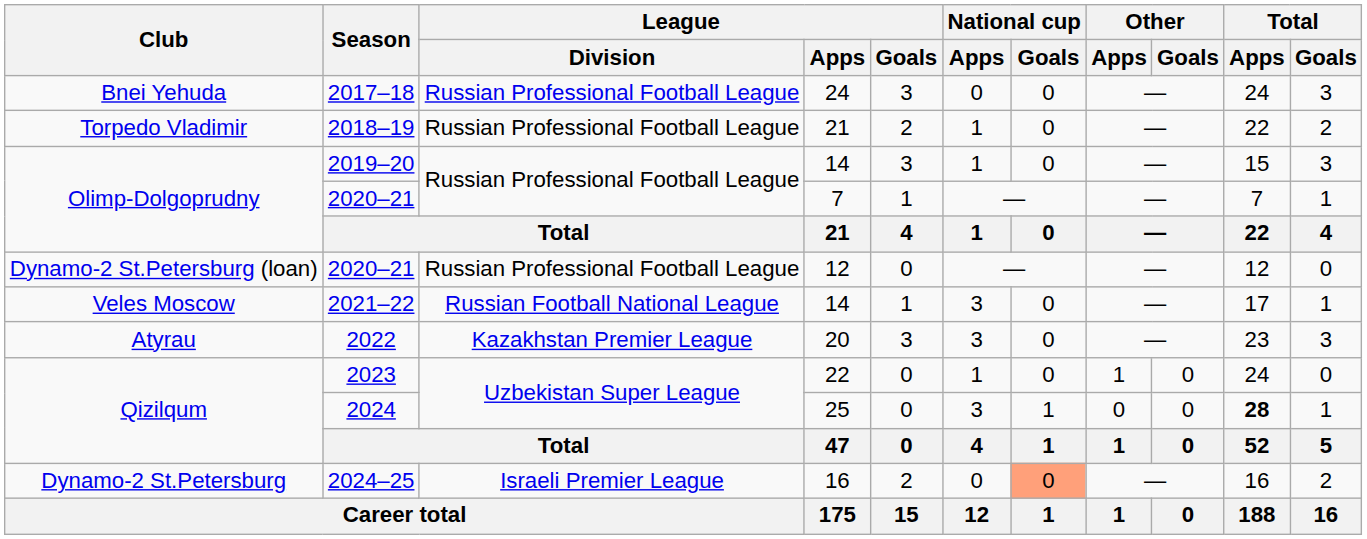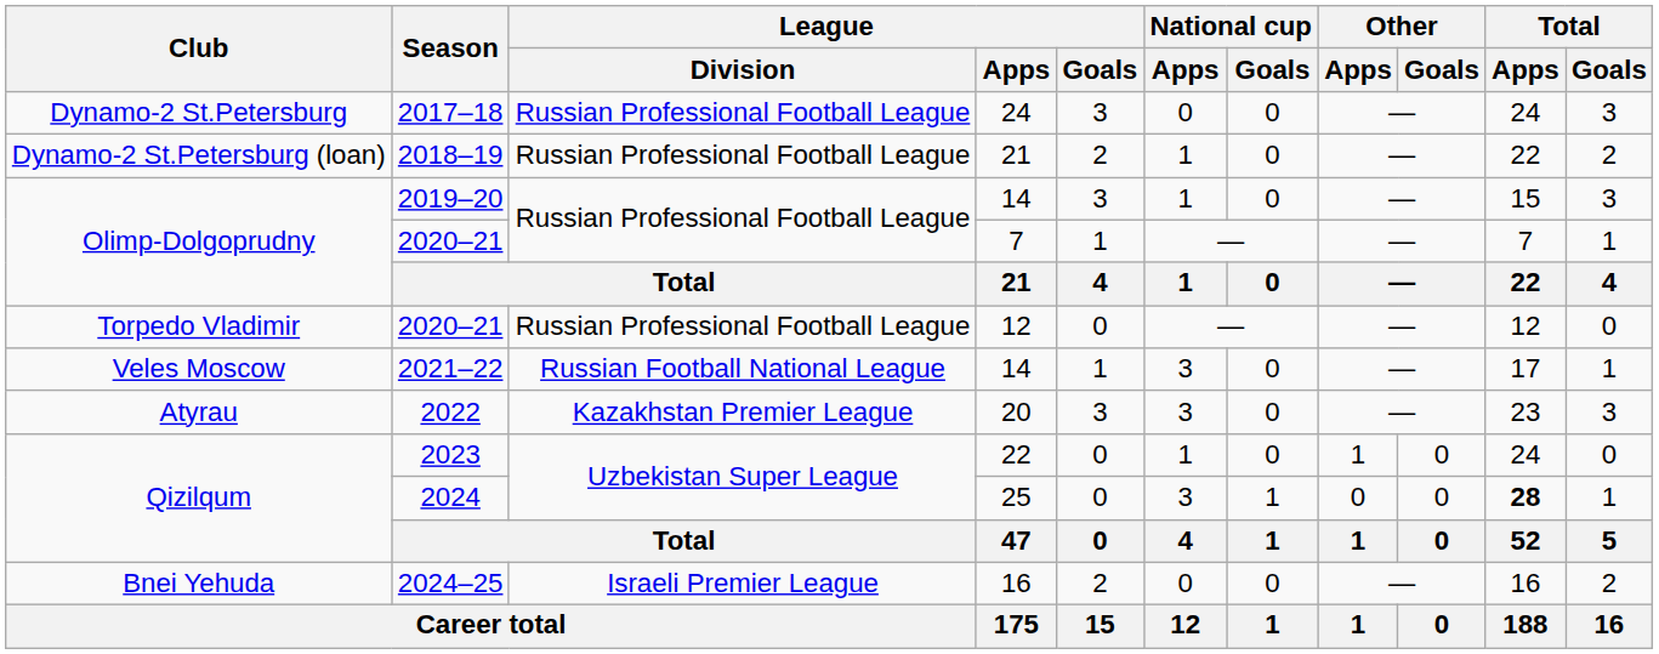2017–18 | Club: Bnei Yehuda -> Dynamo-2 St.Petersburg
2018–19 | Club: Torpedo Vladimir -> Dynamo-2 St.Petersburg (loan)
2020–21 / 12 | Club: Dynamo-2 St.Petersburg (loan) -> Torpedo Vladimir
2024–25 | Club: Dynamo-2 St.Petersburg -> Bnei Yehuda
2024–25 | National cup / Goals: lightsalmon background -> no background
